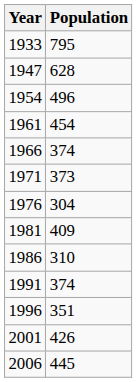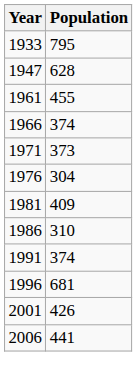- row: 1954 | 496
1961 | Population: 454 -> 455
1996 | Population: 351 -> 681
2006 | Population: 445 -> 441
